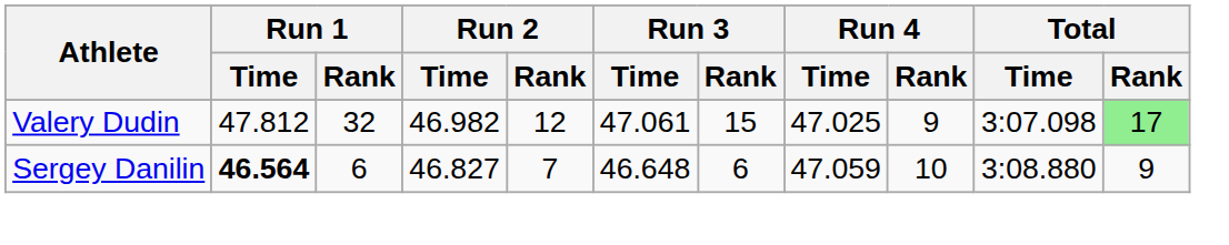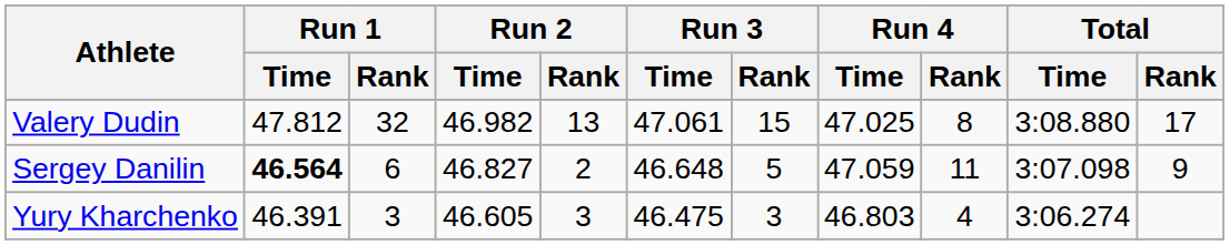Valery Dudin | Run 2 / Rank: 12 -> 13
Valery Dudin | Run 4 / Rank: 9 -> 8
Valery Dudin | Total / Time: 3:07.098 -> 3:08.880
Valery Dudin | Total / Rank: lightgreen background -> no background
Sergey Danilin | Run 2 / Rank: 7 -> 2
Sergey Danilin | Run 3 / Rank: 6 -> 5
Sergey Danilin | Run 4 / Rank: 10 -> 11
Sergey Danilin | Total / Time: 3:08.880 -> 3:07.098
+ row: Yury Kharchenko | 46.391 | 3 | 46.605 | 3 | 46.475 | 3 | 46.803 | 4 | 3:06.274
